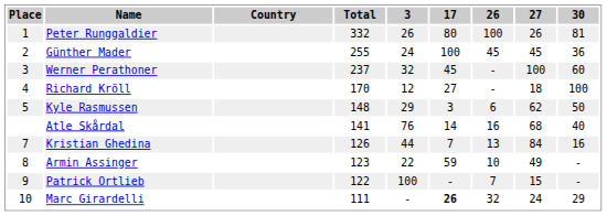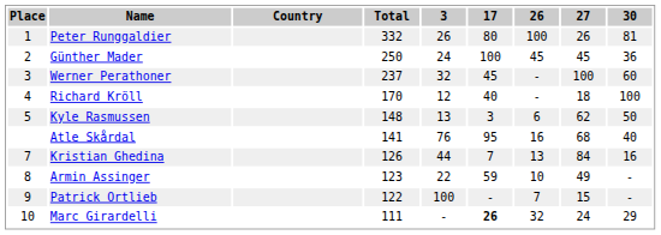Günther Mader | Total: 255 -> 250
Richard Kröll | 17: 27 -> 40
Kyle Rasmussen | 3: 29 -> 13
Atle Skårdal | 17: 14 -> 95
